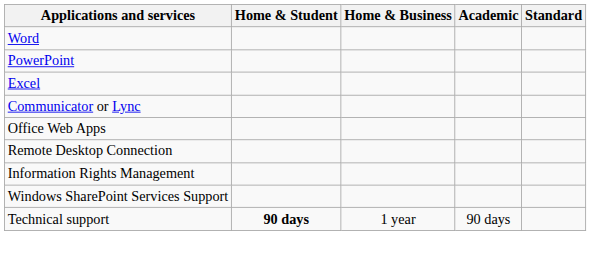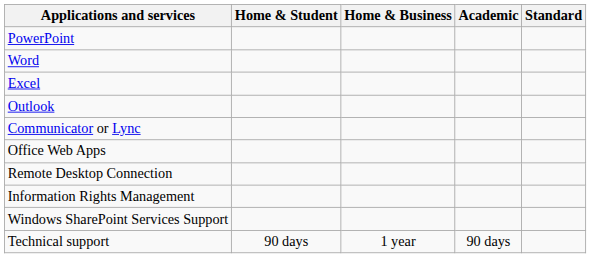rows swapped: Word <-> PowerPoint
+ row: Outlook
Technical support | Home & Student: bold -> normal
